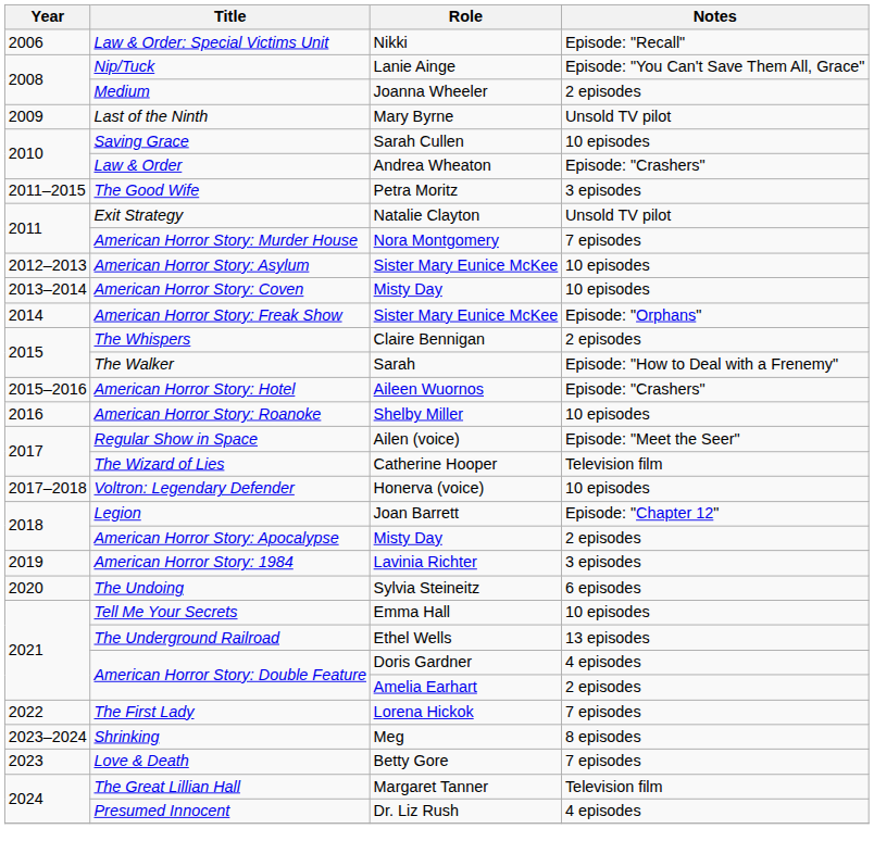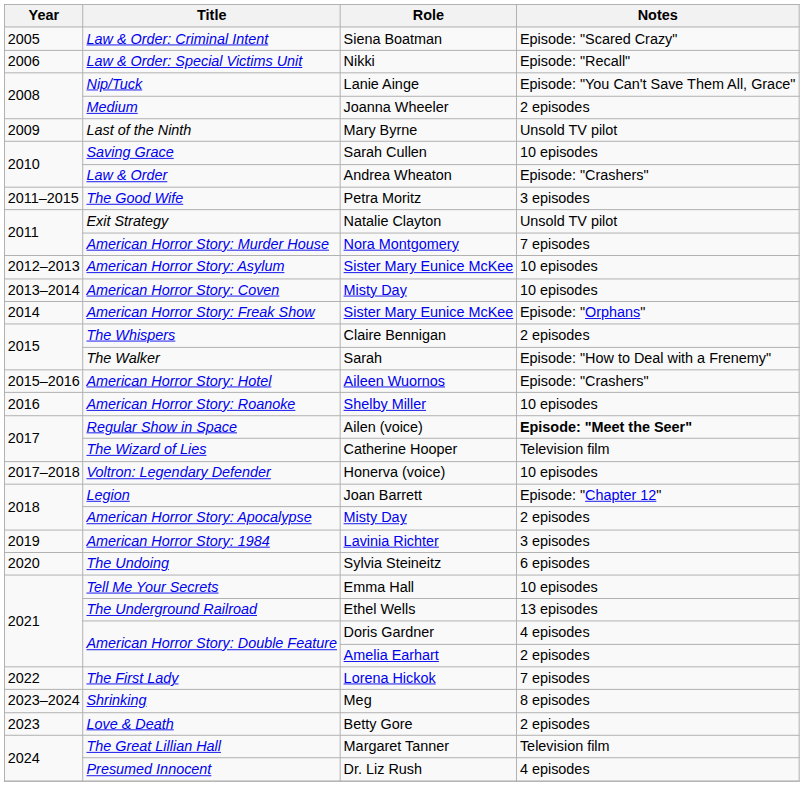+ row: 2005 | Law & Order: Criminal Intent | Siena Boatman | Episode: "Scared Crazy"
Regular Show in Space | Notes: normal -> bold
Love & Death | Notes: 7 episodes -> 2 episodes
